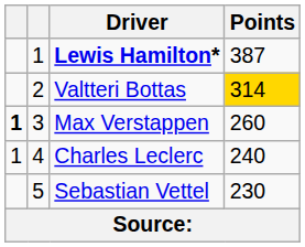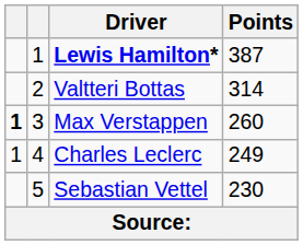Valtteri Bottas | Points: gold background -> no background
Charles Leclerc | Points: 240 -> 249
